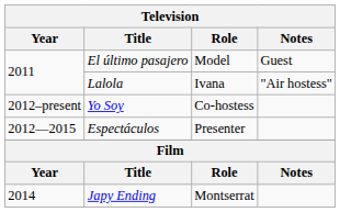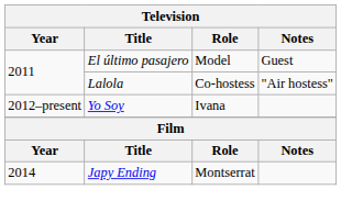Lalola | Role: Ivana -> Co-hostess
Yo Soy | Role: Co-hostess -> Ivana
- row: 2012—2015 | Espectáculos | Presenter
